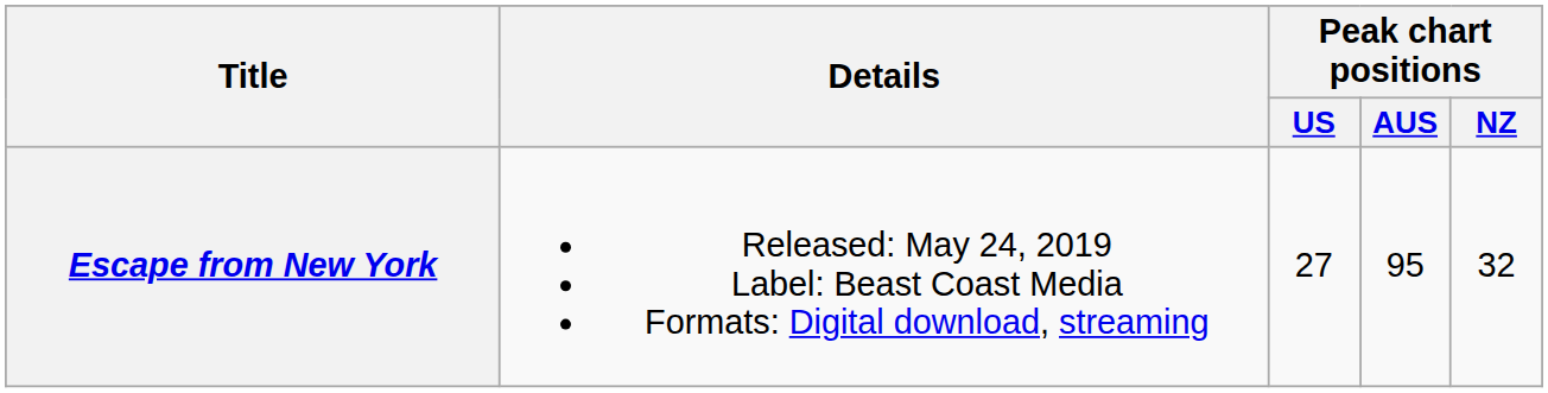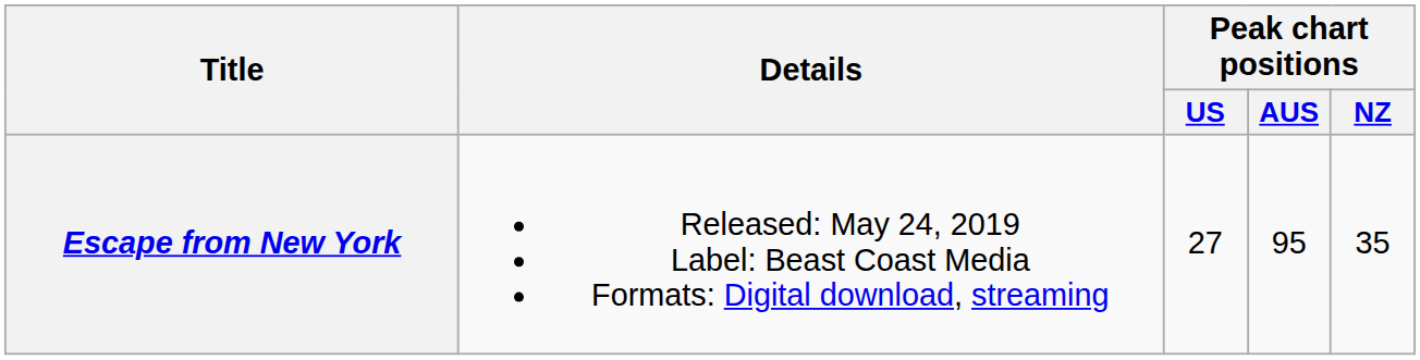Escape from New York | Peak chart positions / NZ: 32 -> 35
